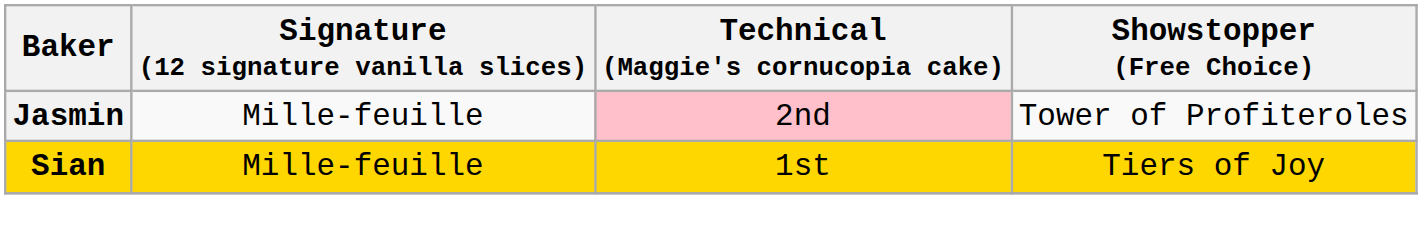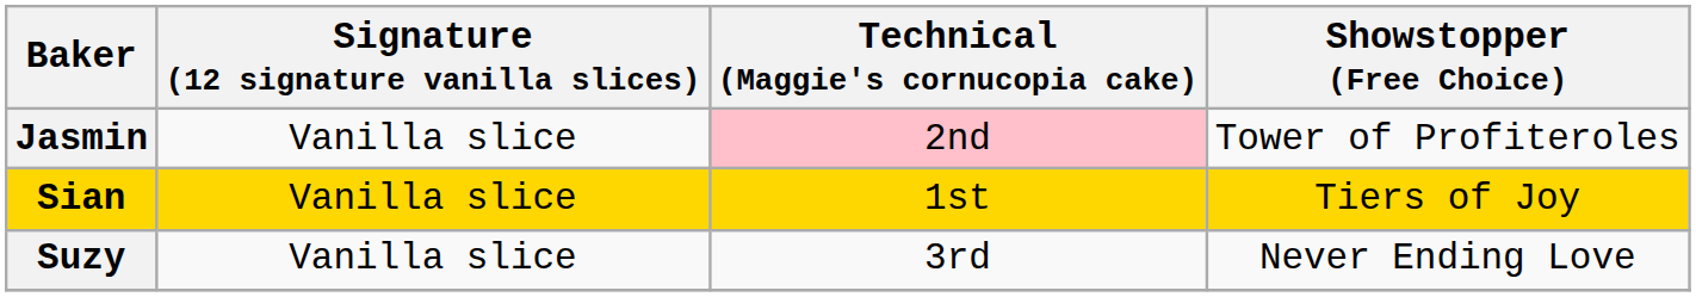Jasmin | Signature (12 signature vanilla slices): Mille-feuille -> Vanilla slice
Sian | Signature (12 signature vanilla slices): Mille-feuille -> Vanilla slice
+ row: Suzy | Vanilla slice | 3rd | Never Ending Love
